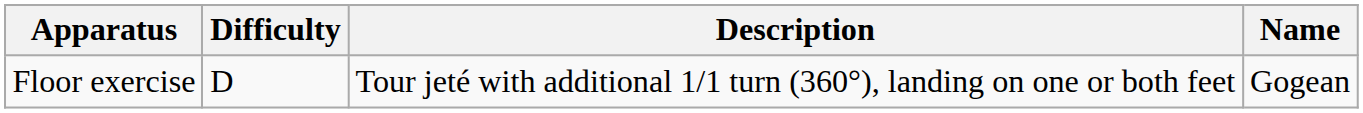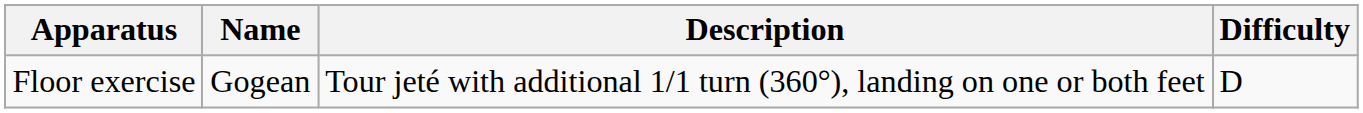columns swapped: Name <-> Difficulty
